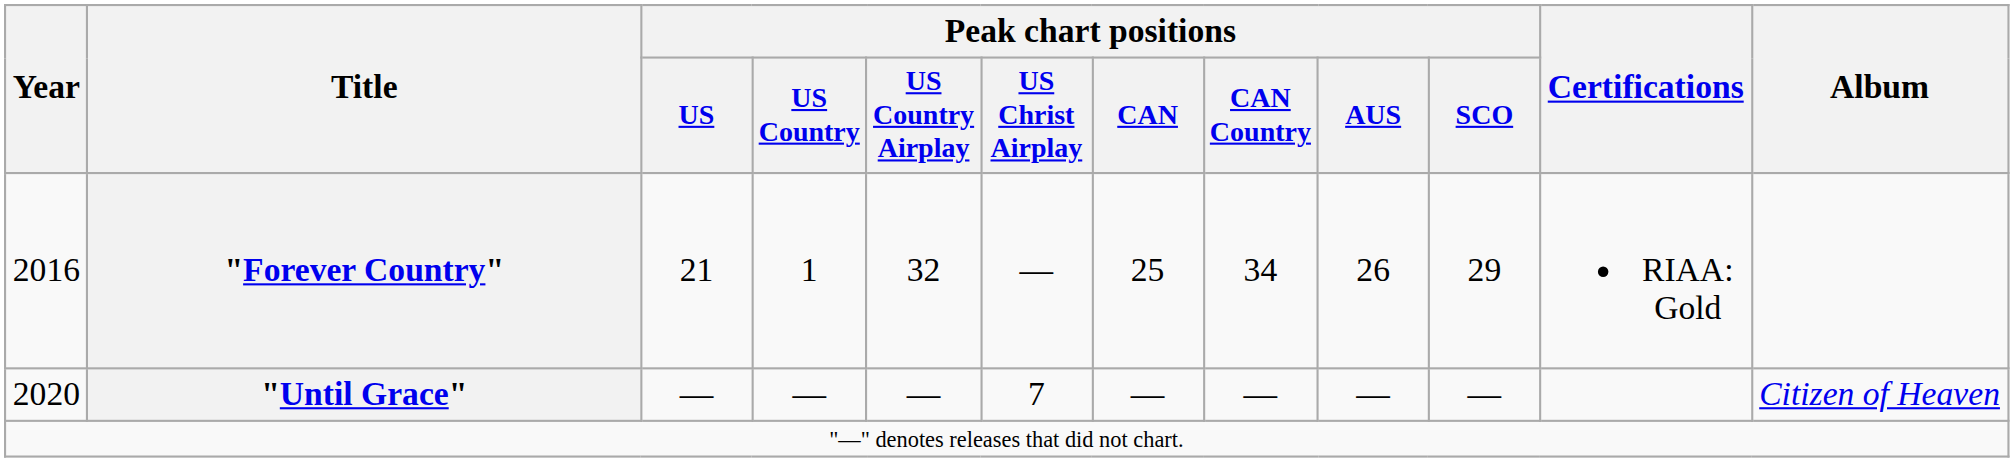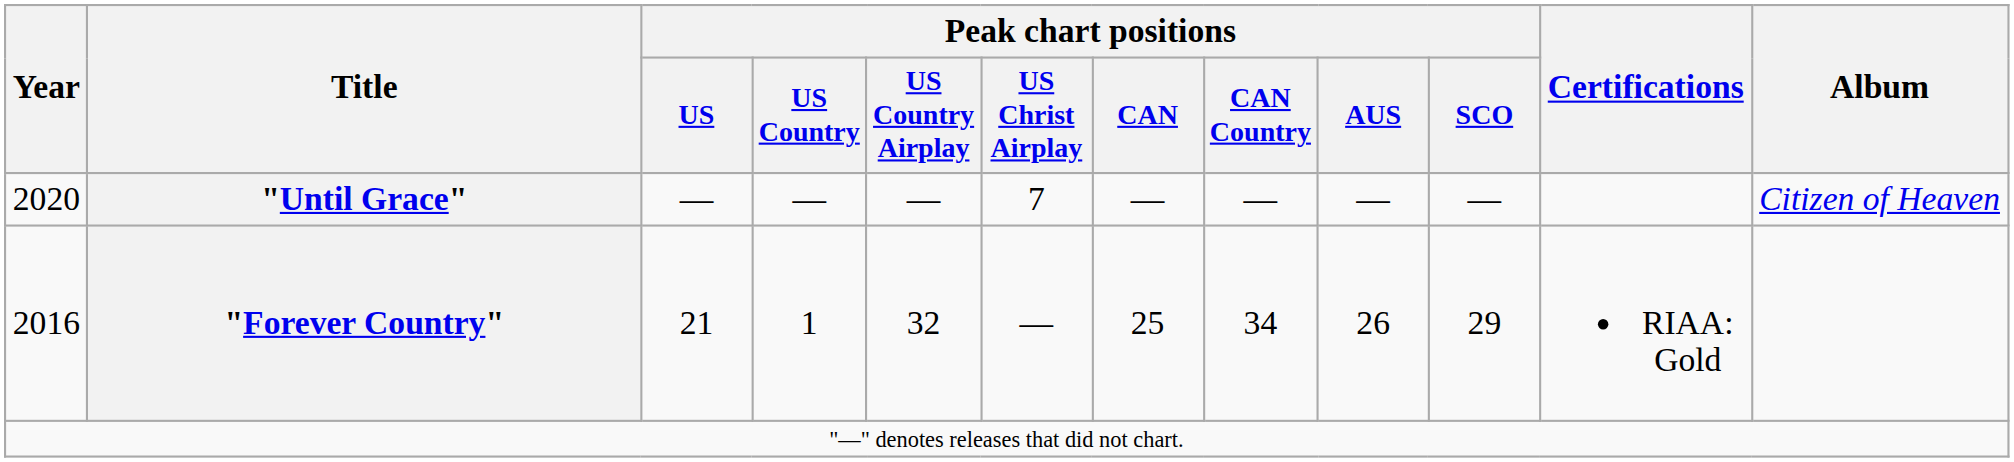rows swapped: "Forever Country" <-> "Until Grace"
